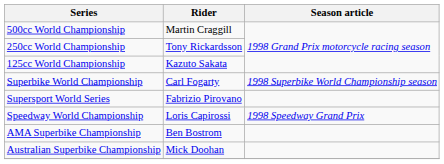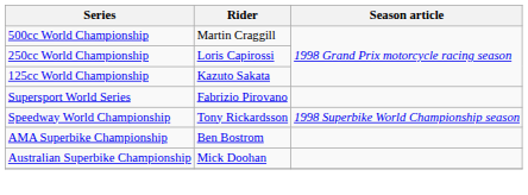250cc World Championship | Rider: Tony Rickardsson -> Loris Capirossi
- row: Superbike World Championship | Carl Fogarty | 1998 Superbike World Championship season
Speedway World Championship | Rider: Loris Capirossi -> Tony Rickardsson
Speedway World Championship | Season article: 1998 Speedway Grand Prix -> 1998 Superbike World Championship season
